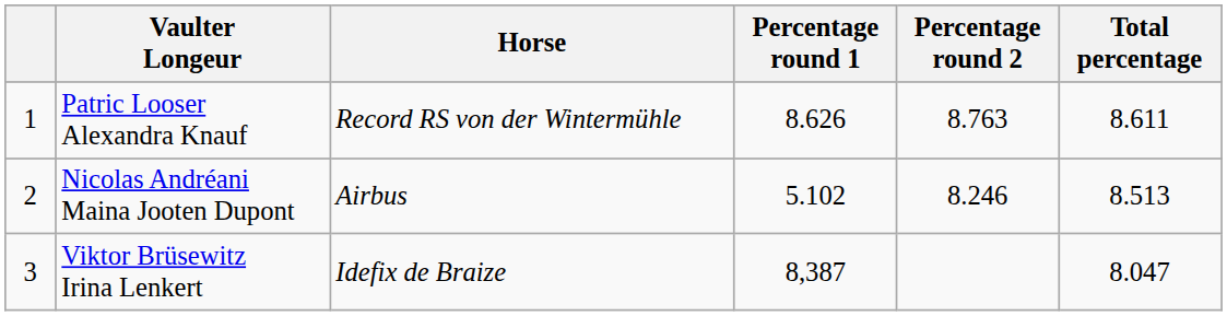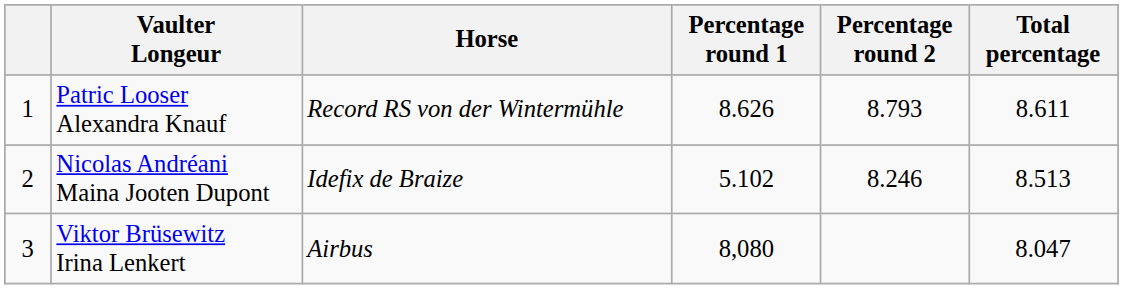Patric Looser Alexandra Knauf | Percentage round 2: 8.763 -> 8.793
Nicolas Andréani Maina Jooten Dupont | Horse: Airbus -> Idefix de Braize
Viktor Brüsewitz Irina Lenkert | Horse: Idefix de Braize -> Airbus
Viktor Brüsewitz Irina Lenkert | Percentage round 1: 8,387 -> 8,080
